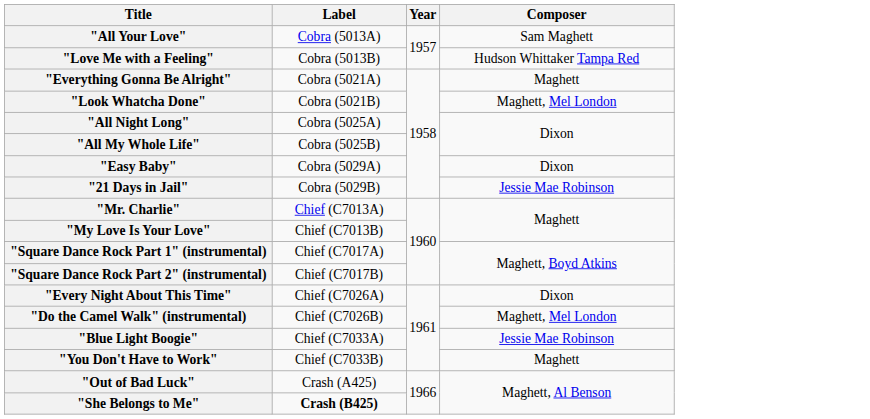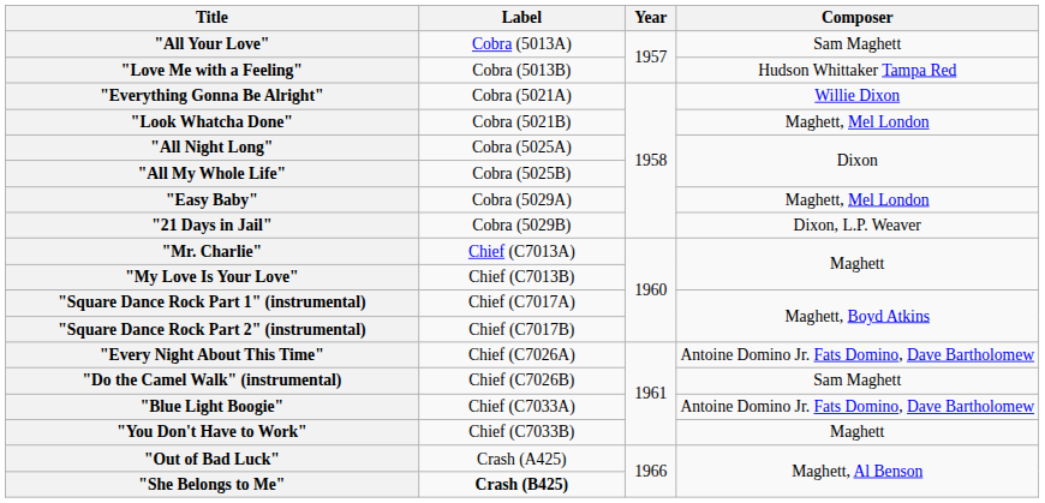"Everything Gonna Be Alright" | Composer: Maghett -> Willie Dixon
"Easy Baby" | Composer: Dixon -> Maghett, Mel London
"21 Days in Jail" | Composer: Jessie Mae Robinson -> Dixon, L.P. Weaver
"Every Night About This Time" | Composer: Dixon -> Antoine Domino Jr. Fats Domino, Dave Bartholomew
"Do the Camel Walk" (instrumental) | Composer: Maghett, Mel London -> Sam Maghett
"Blue Light Boogie" | Composer: Jessie Mae Robinson -> Antoine Domino Jr. Fats Domino, Dave Bartholomew
